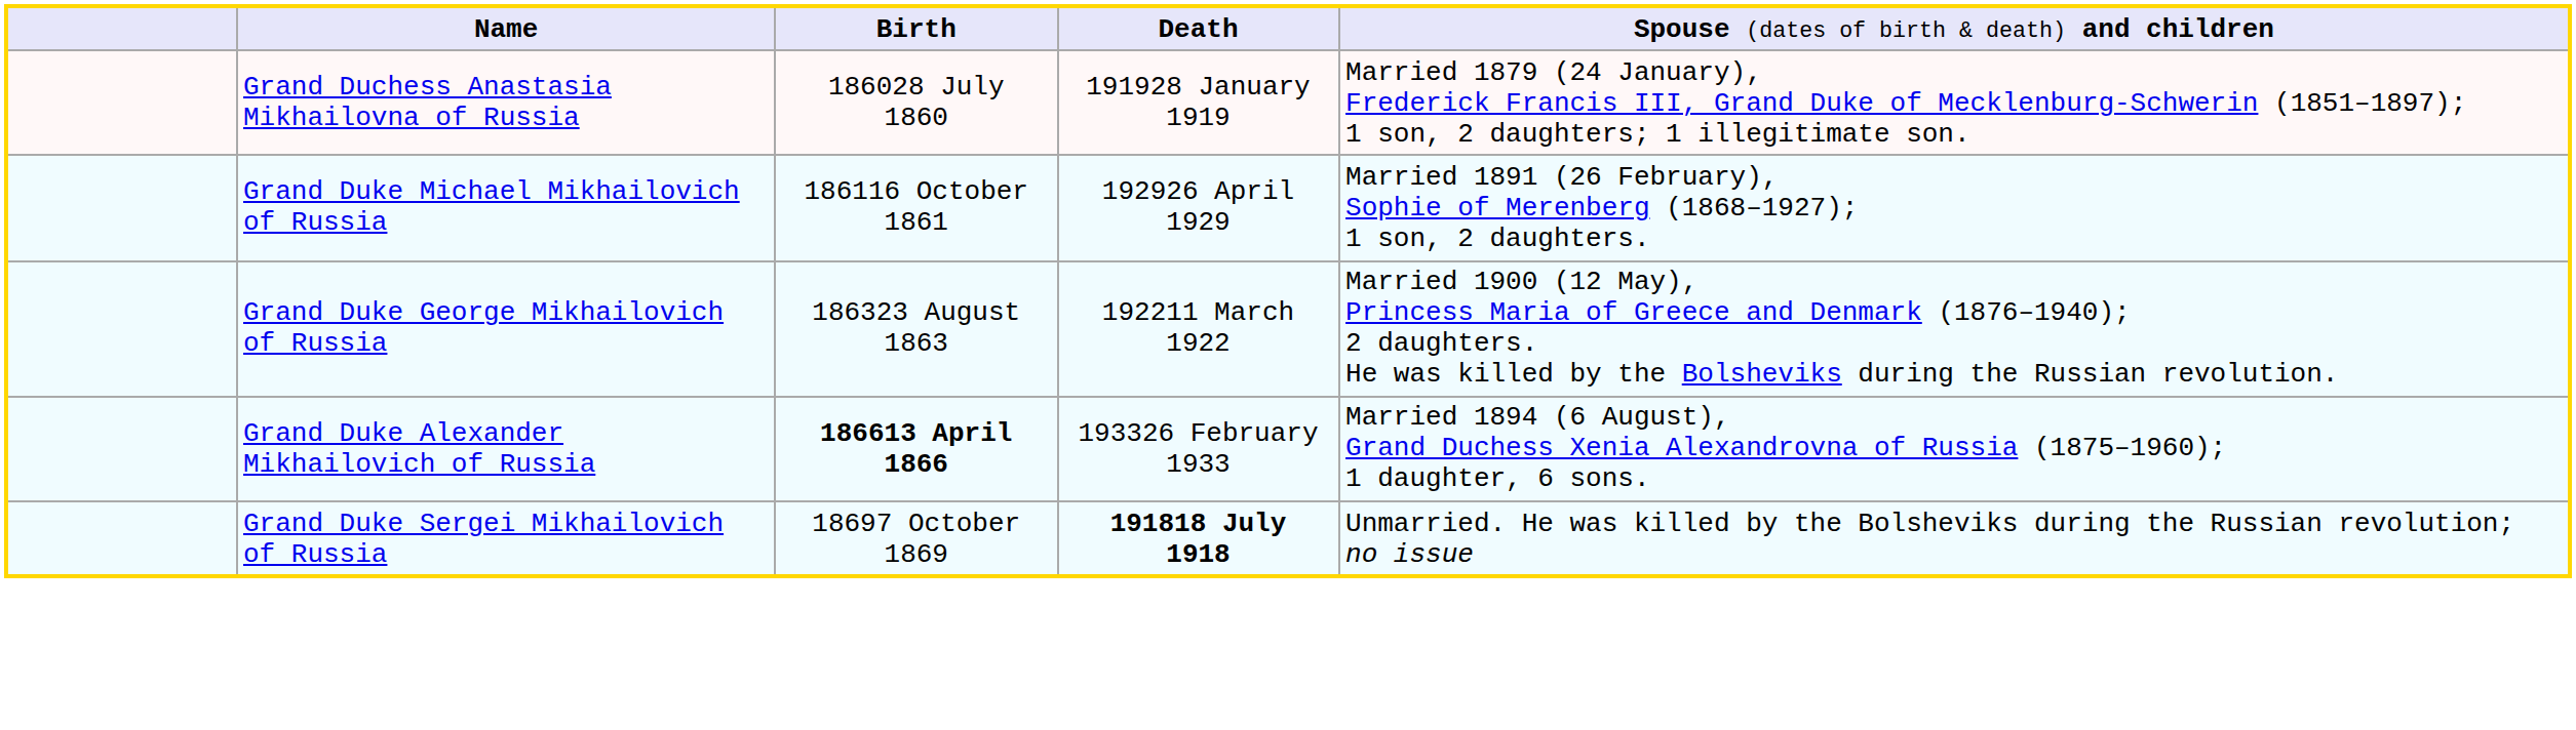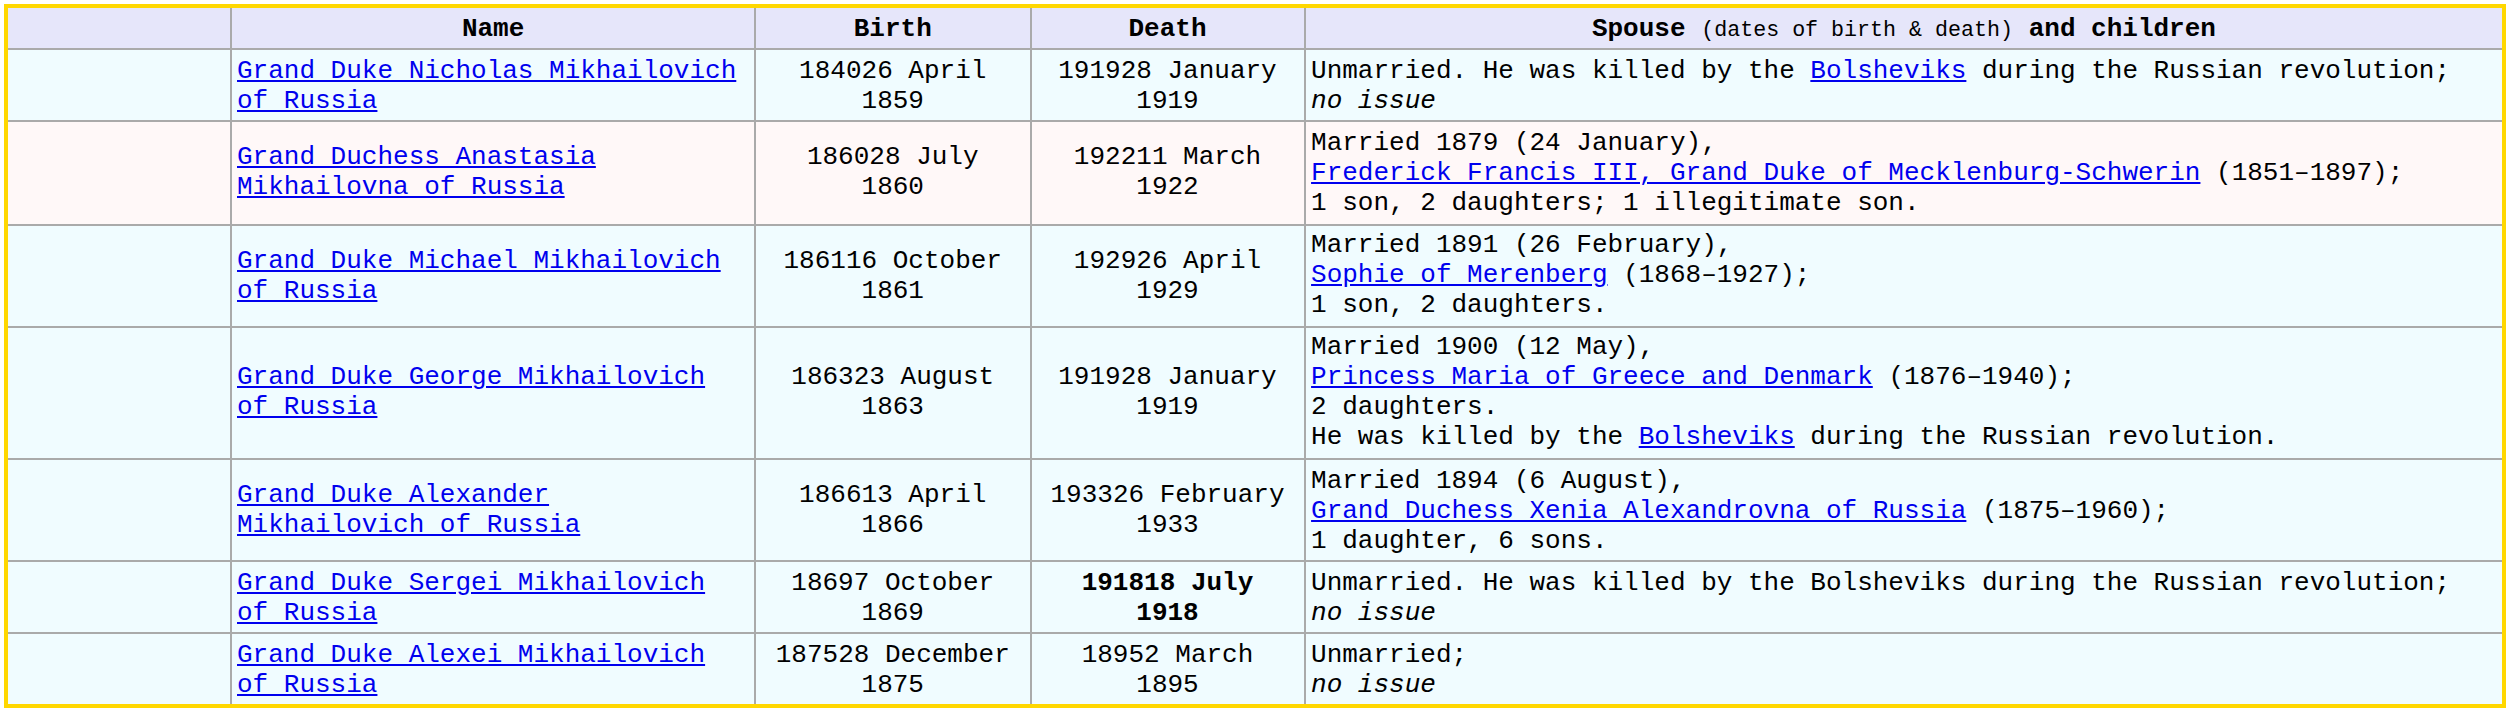+ row: Grand Duke Nicholas Mikhailovich of Russia | 184026 April 1859 | 191928 January 1919 | Unmarried. He was killed by the Bolsheviks during the Russian revolution; no issue
Grand Duchess Anastasia Mikhailovna of Russia | column 4: 191928 January 1919 -> 192211 March 1922
Grand Duke George Mikhailovich of Russia | column 4: 192211 March 1922 -> 191928 January 1919
Grand Duke Alexander Mikhailovich of Russia | column 3: bold -> normal
+ row: Grand Duke Alexei Mikhailovich of Russia | 187528 December 1875 | 18952 March 1895 | Unmarried; no issue
